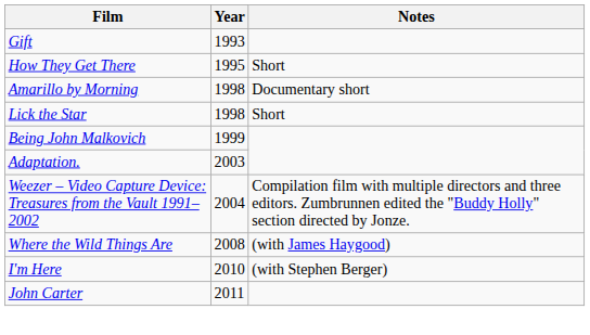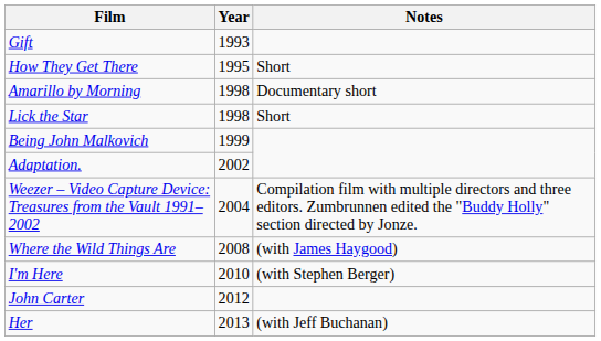Adaptation. | Year: 2003 -> 2002
John Carter | Year: 2011 -> 2012
+ row: Her | 2013 | (with Jeff Buchanan)
